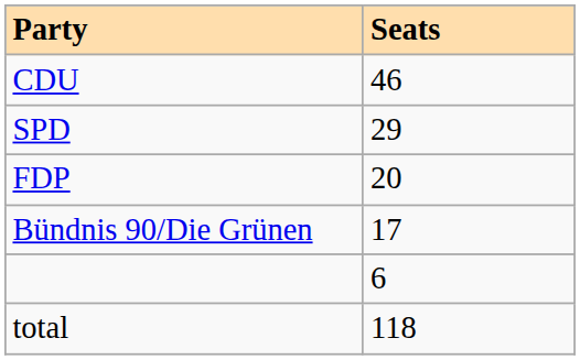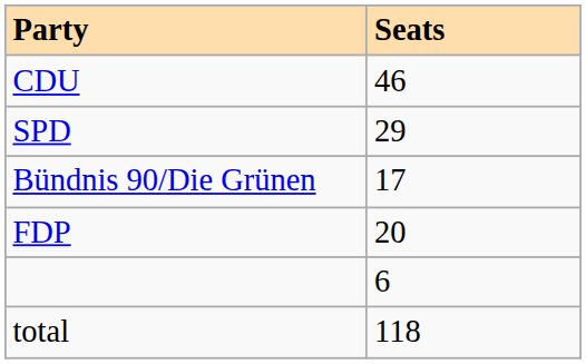rows swapped: FDP <-> Bündnis 90/Die Grünen
